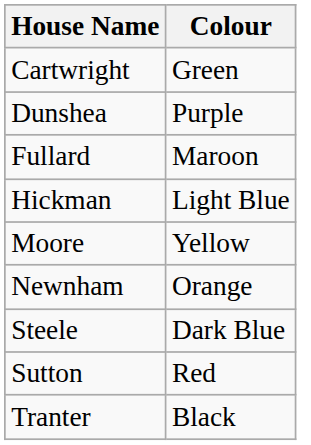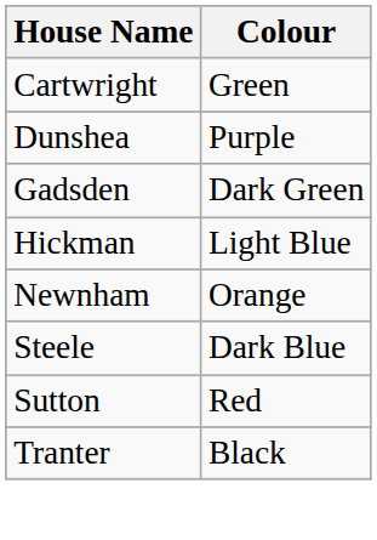- row: Fullard | Maroon
+ row: Gadsden | Dark Green
- row: Moore | Yellow
